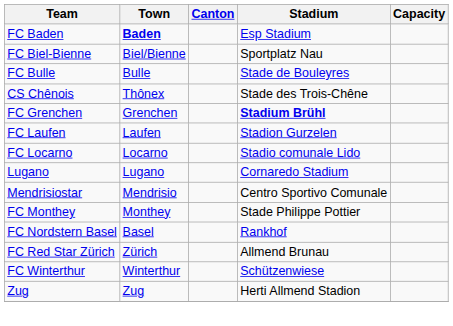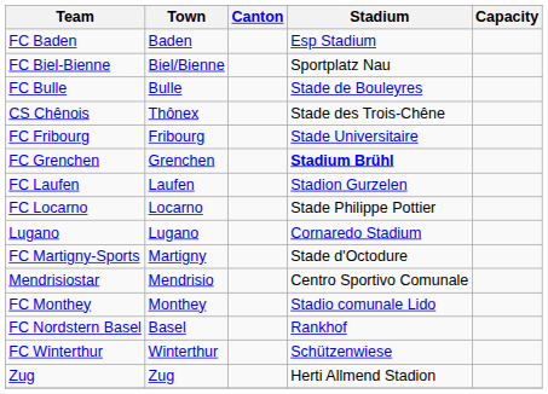FC Baden | Town: bold -> normal
+ row: FC Fribourg | Fribourg | Stade Universitaire
FC Locarno | Stadium: Stadio comunale Lido -> Stade Philippe Pottier
+ row: FC Martigny-Sports | Martigny | Stade d'Octodure
FC Monthey | Stadium: Stade Philippe Pottier -> Stadio comunale Lido
- row: FC Red Star Zürich | Zürich | Allmend Brunau
